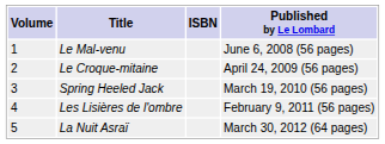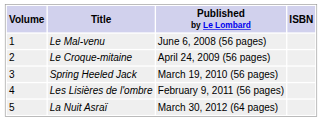columns swapped: Published by Le Lombard <-> ISBN
